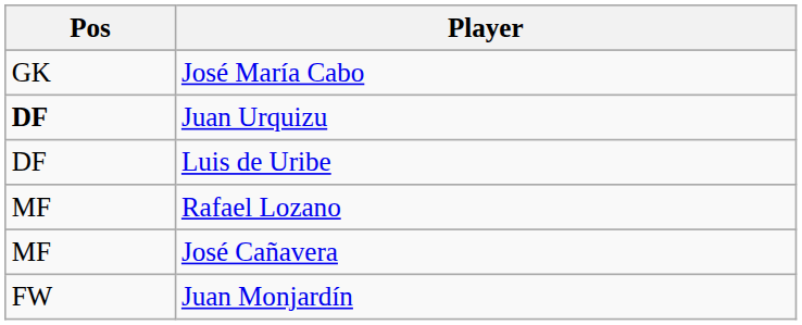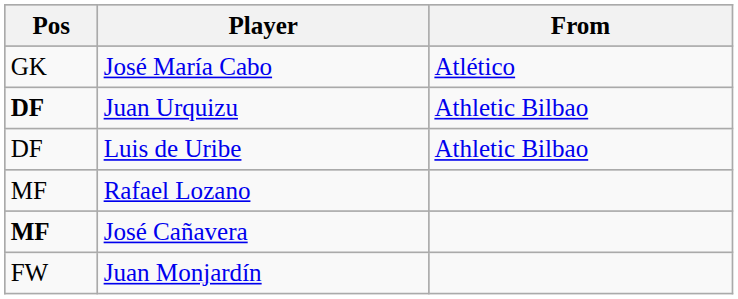+ column: From | Atlético | Athletic Bilbao | Athletic Bilbao
José Cañavera | Pos: normal -> bold
